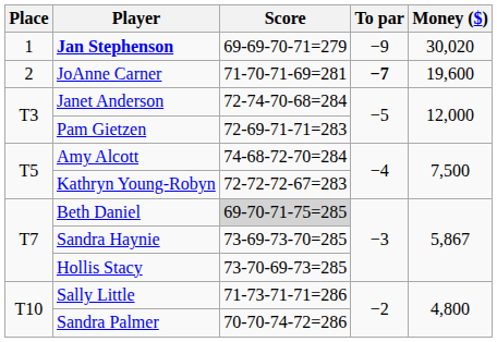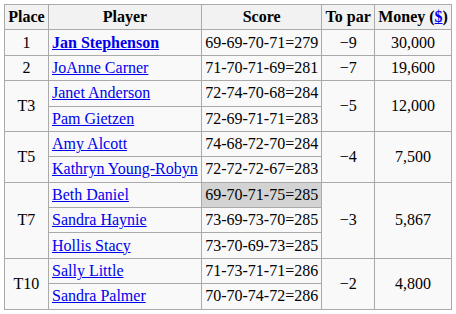Jan Stephenson | Money ($): 30,020 -> 30,000
JoAnne Carner | To par: bold -> normal
